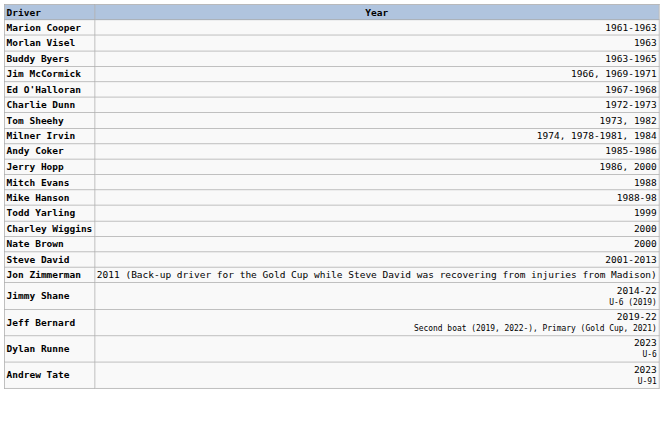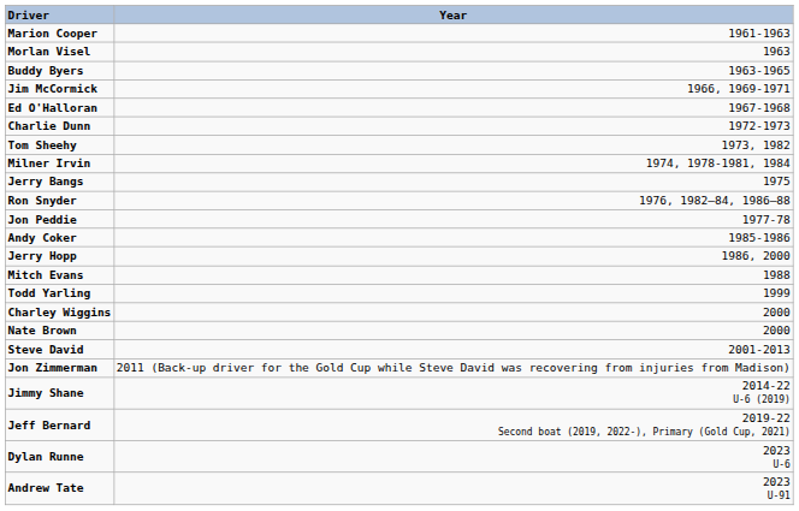+ row: Jerry Bangs | 1975
+ row: Ron Snyder | 1976, 1982–84, 1986–88
+ row: Jon Peddie | 1977-78
- row: Mike Hanson | 1988-98
